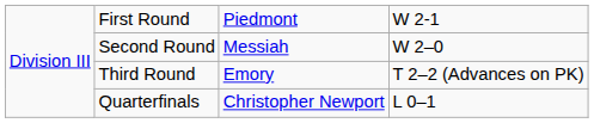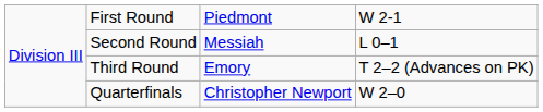Second Round | column 4: W 2–0 -> L 0–1
Quarterfinals | column 4: L 0–1 -> W 2–0
